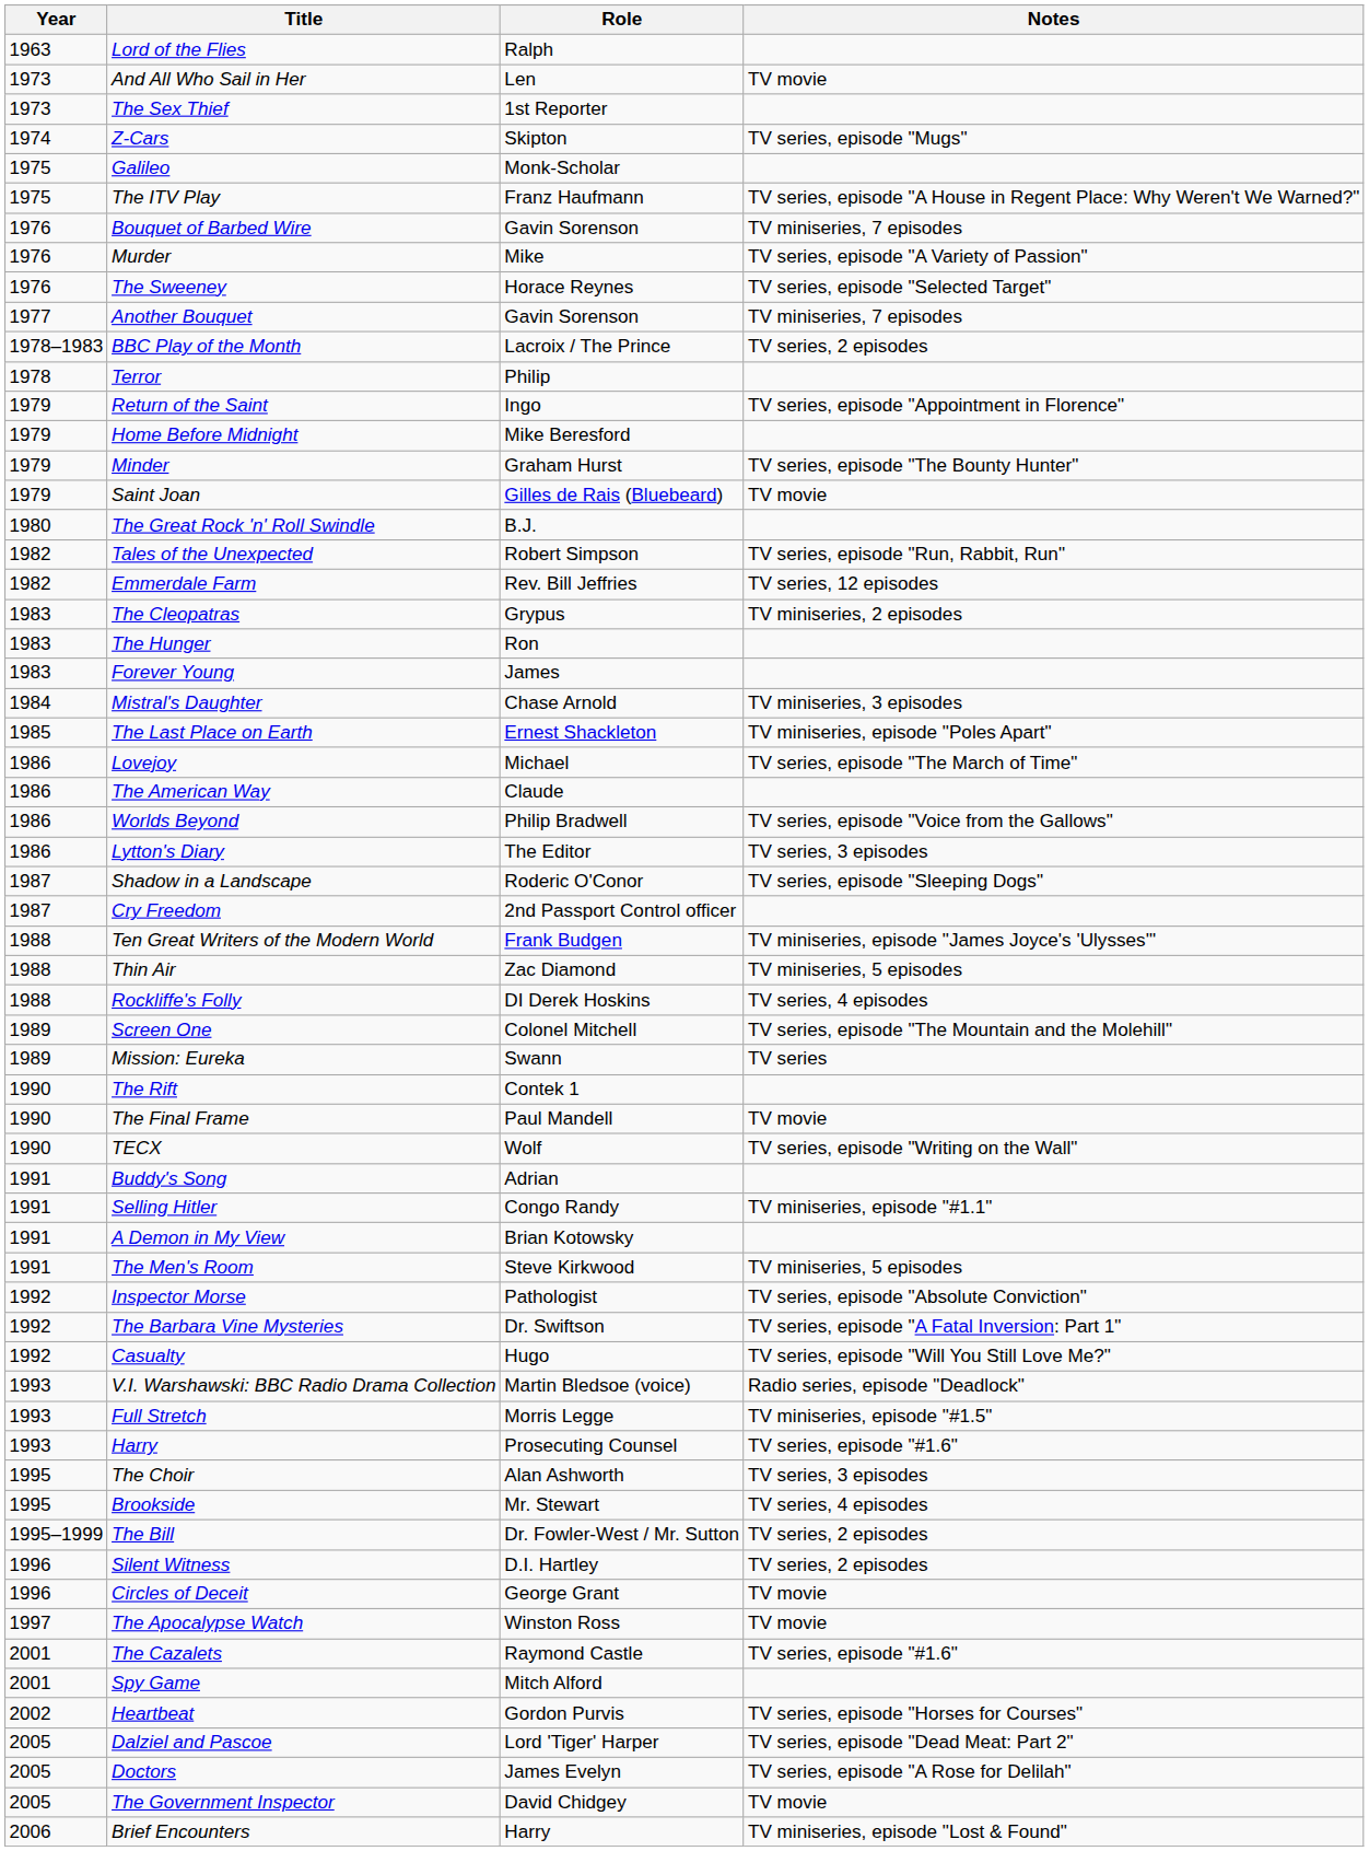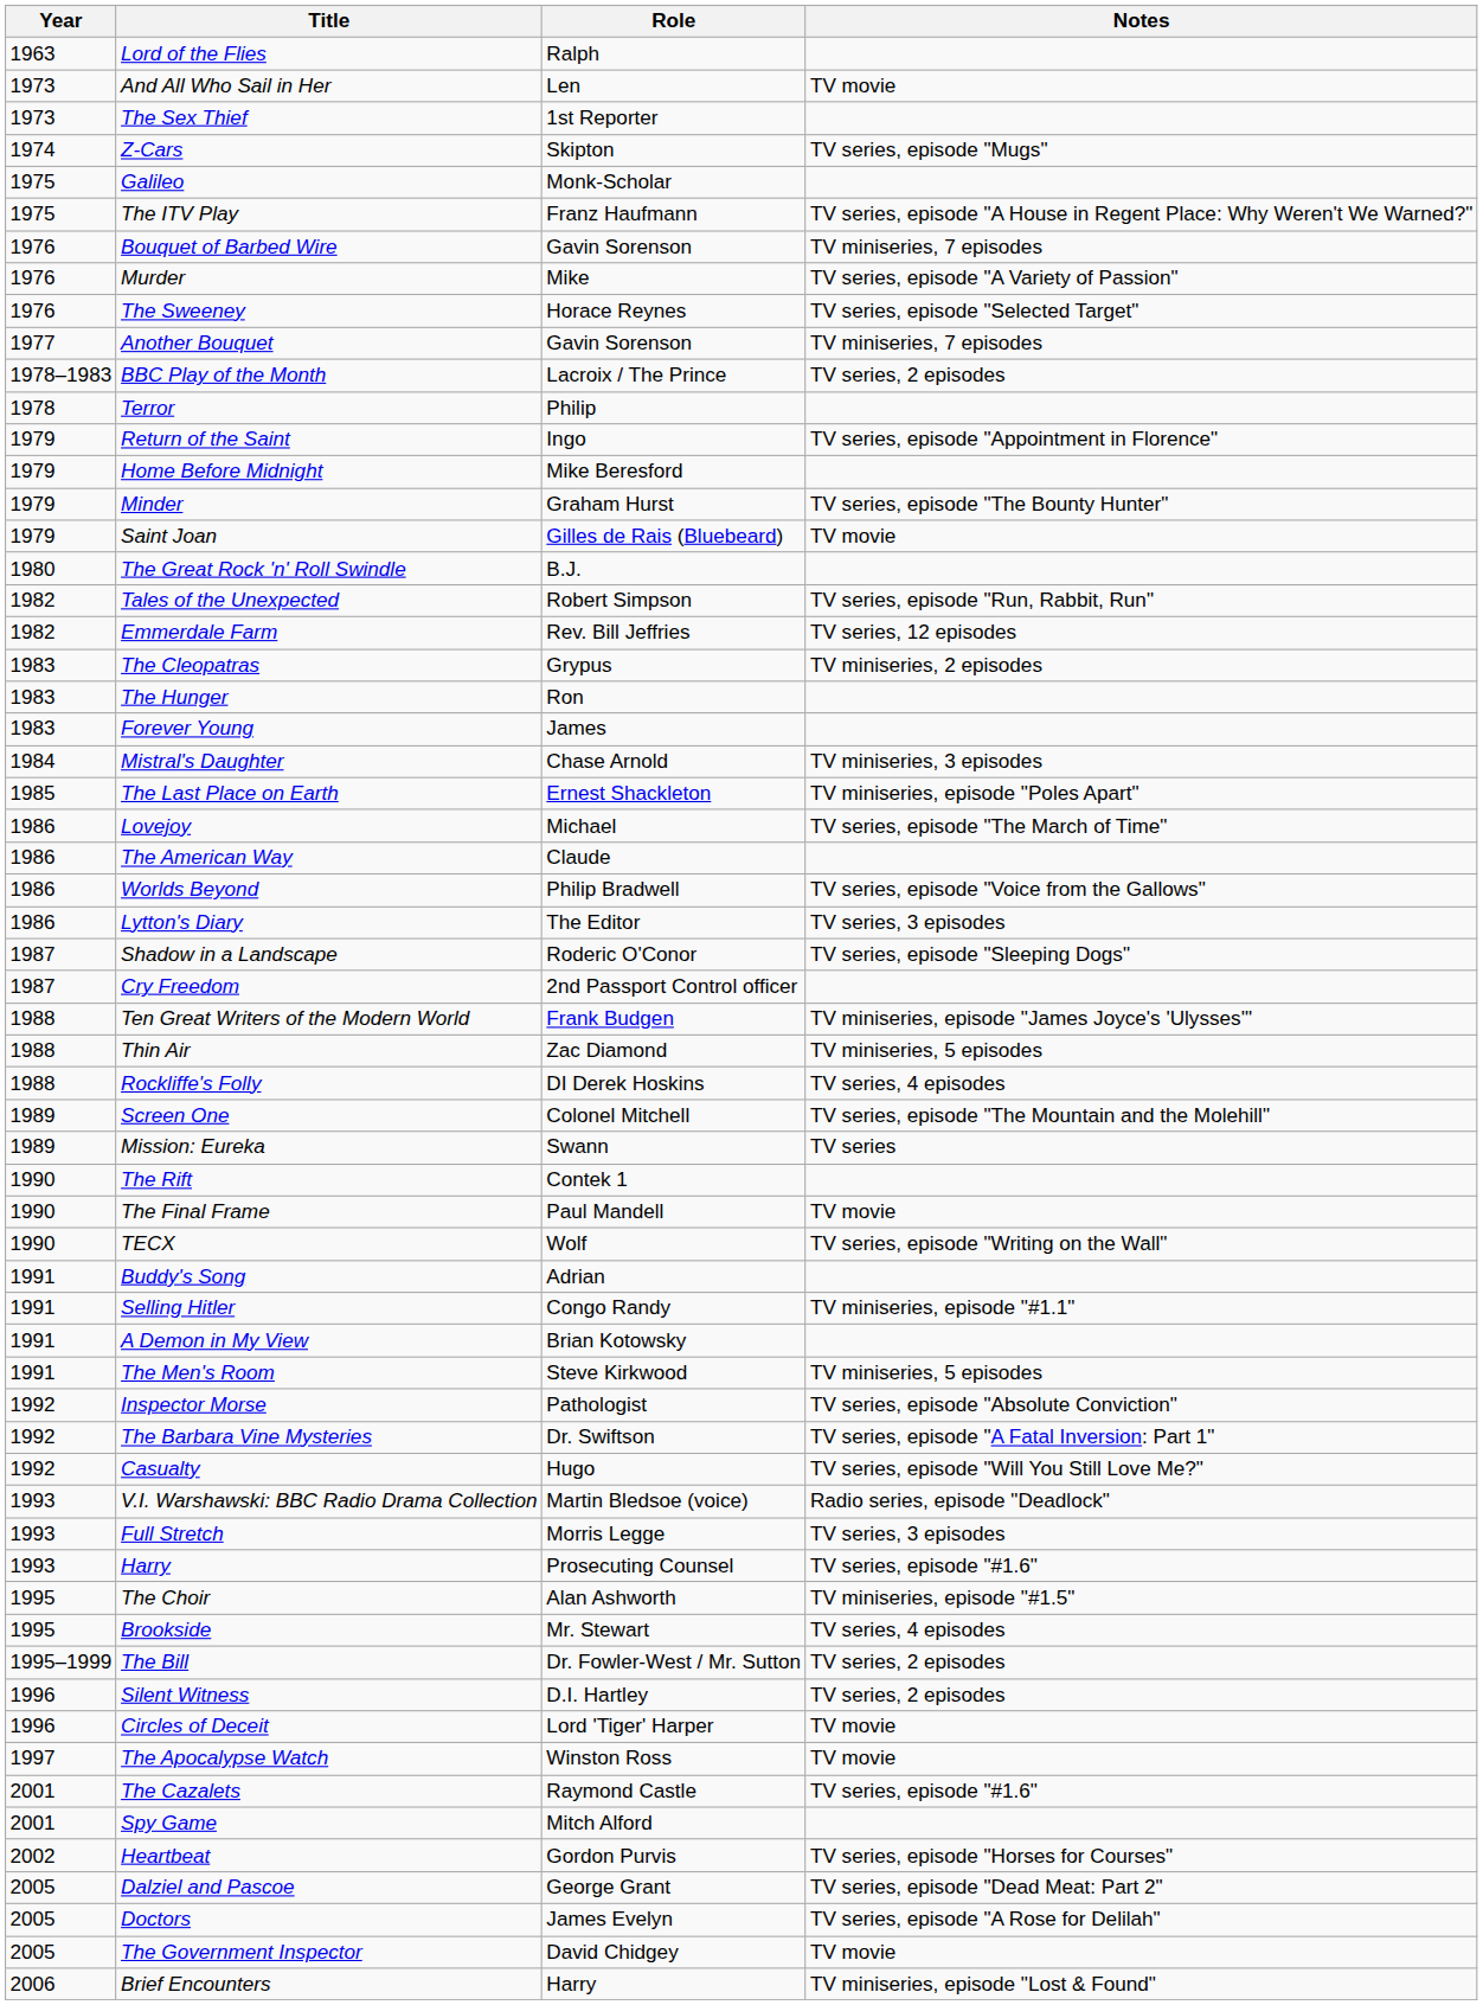Full Stretch | Notes: TV miniseries, episode "#1.5" -> TV series, 3 episodes
The Choir | Notes: TV series, 3 episodes -> TV miniseries, episode "#1.5"
Circles of Deceit | Role: George Grant -> Lord 'Tiger' Harper
Dalziel and Pascoe | Role: Lord 'Tiger' Harper -> George Grant
